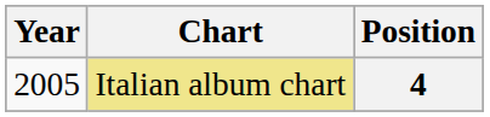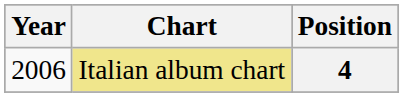4 | Year: 2005 -> 2006
